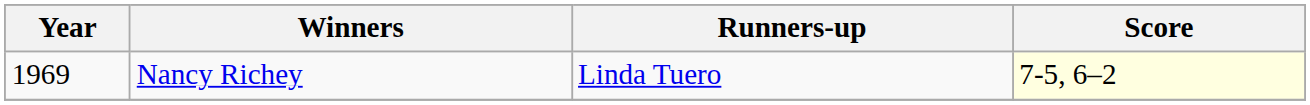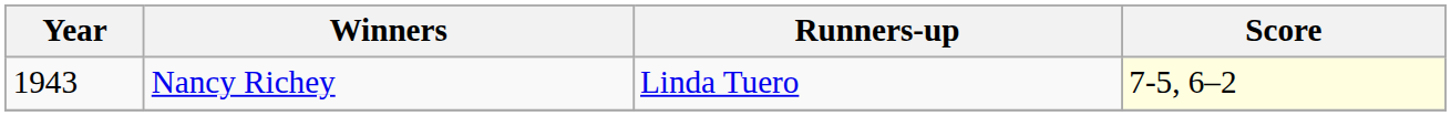Nancy Richey | Year: 1969 -> 1943
